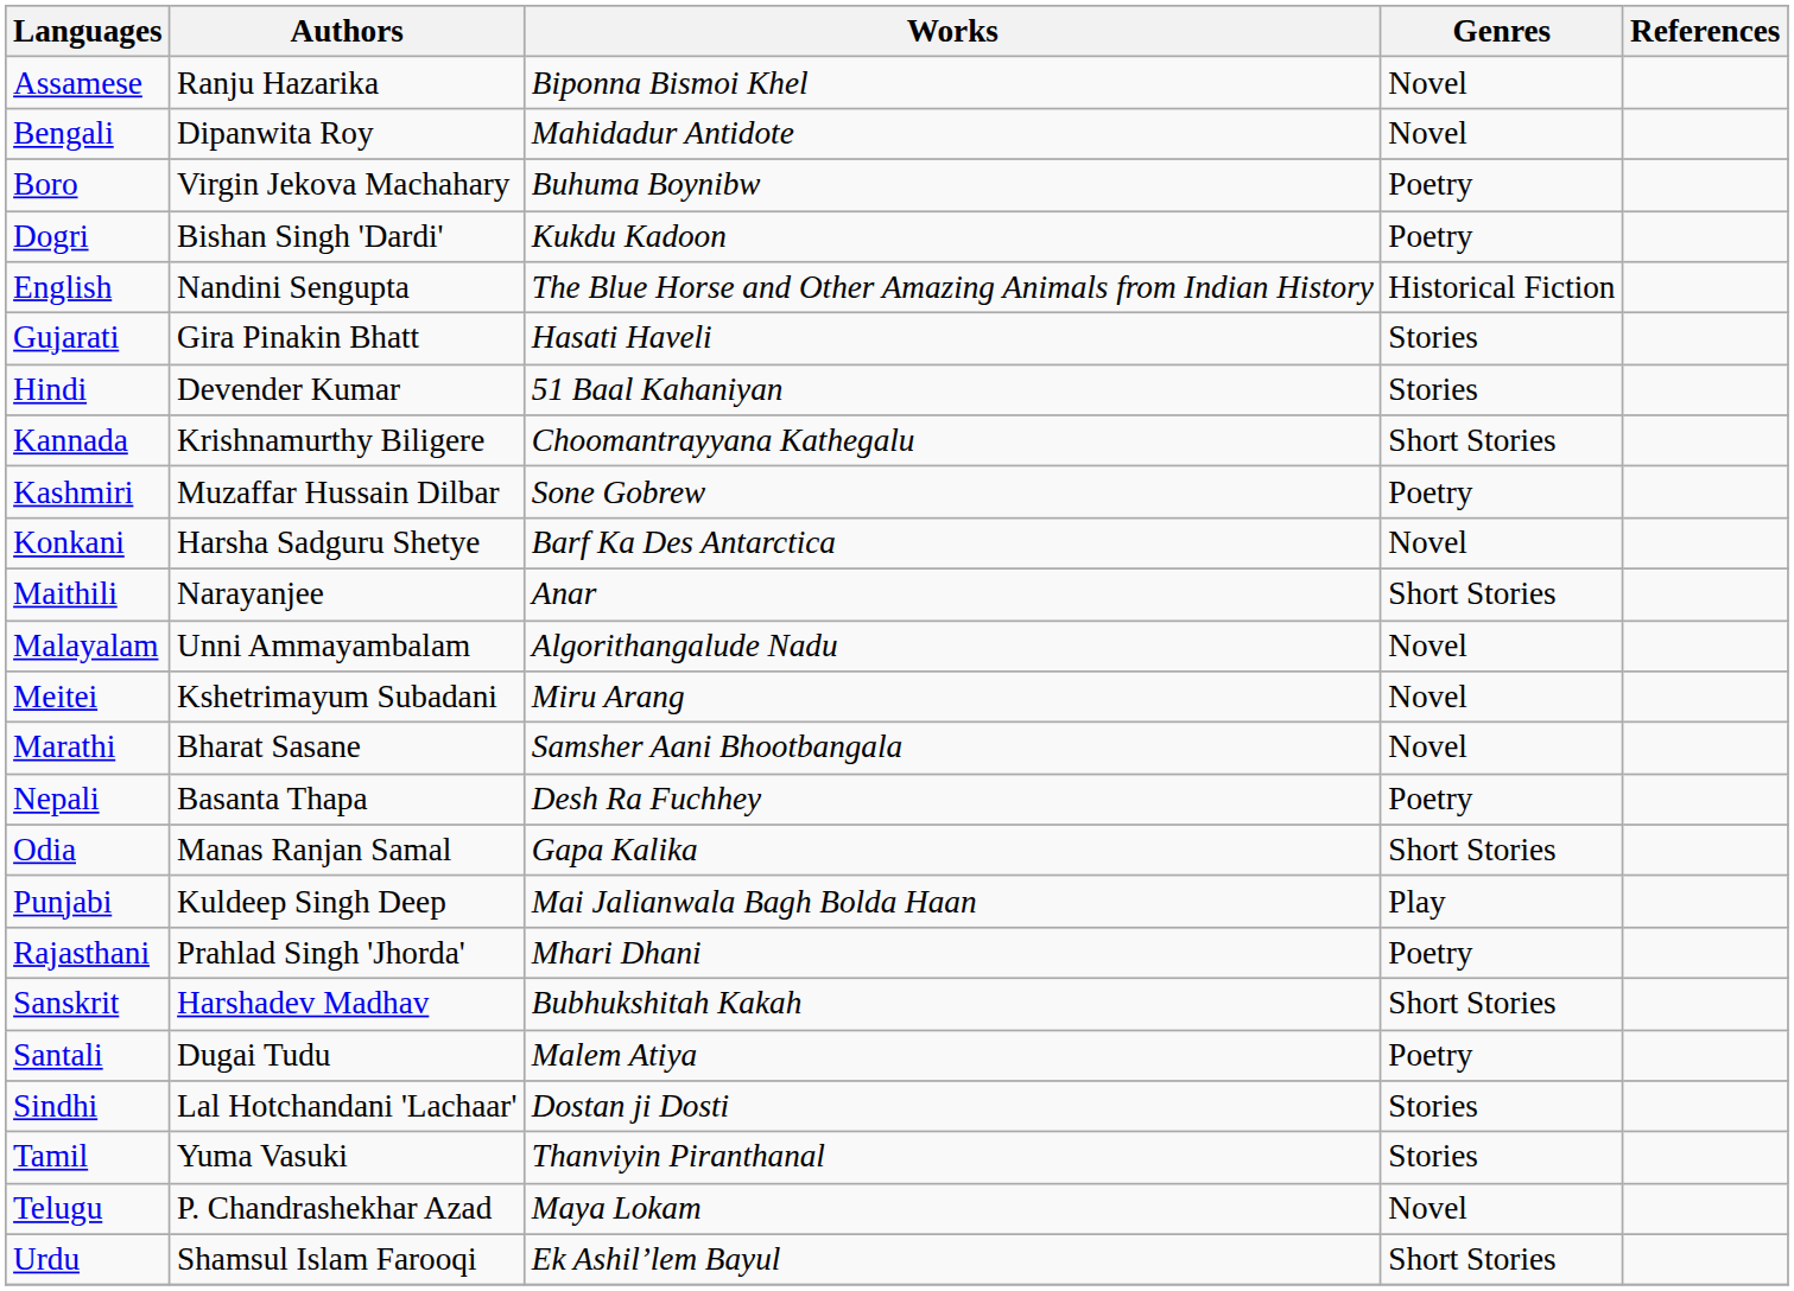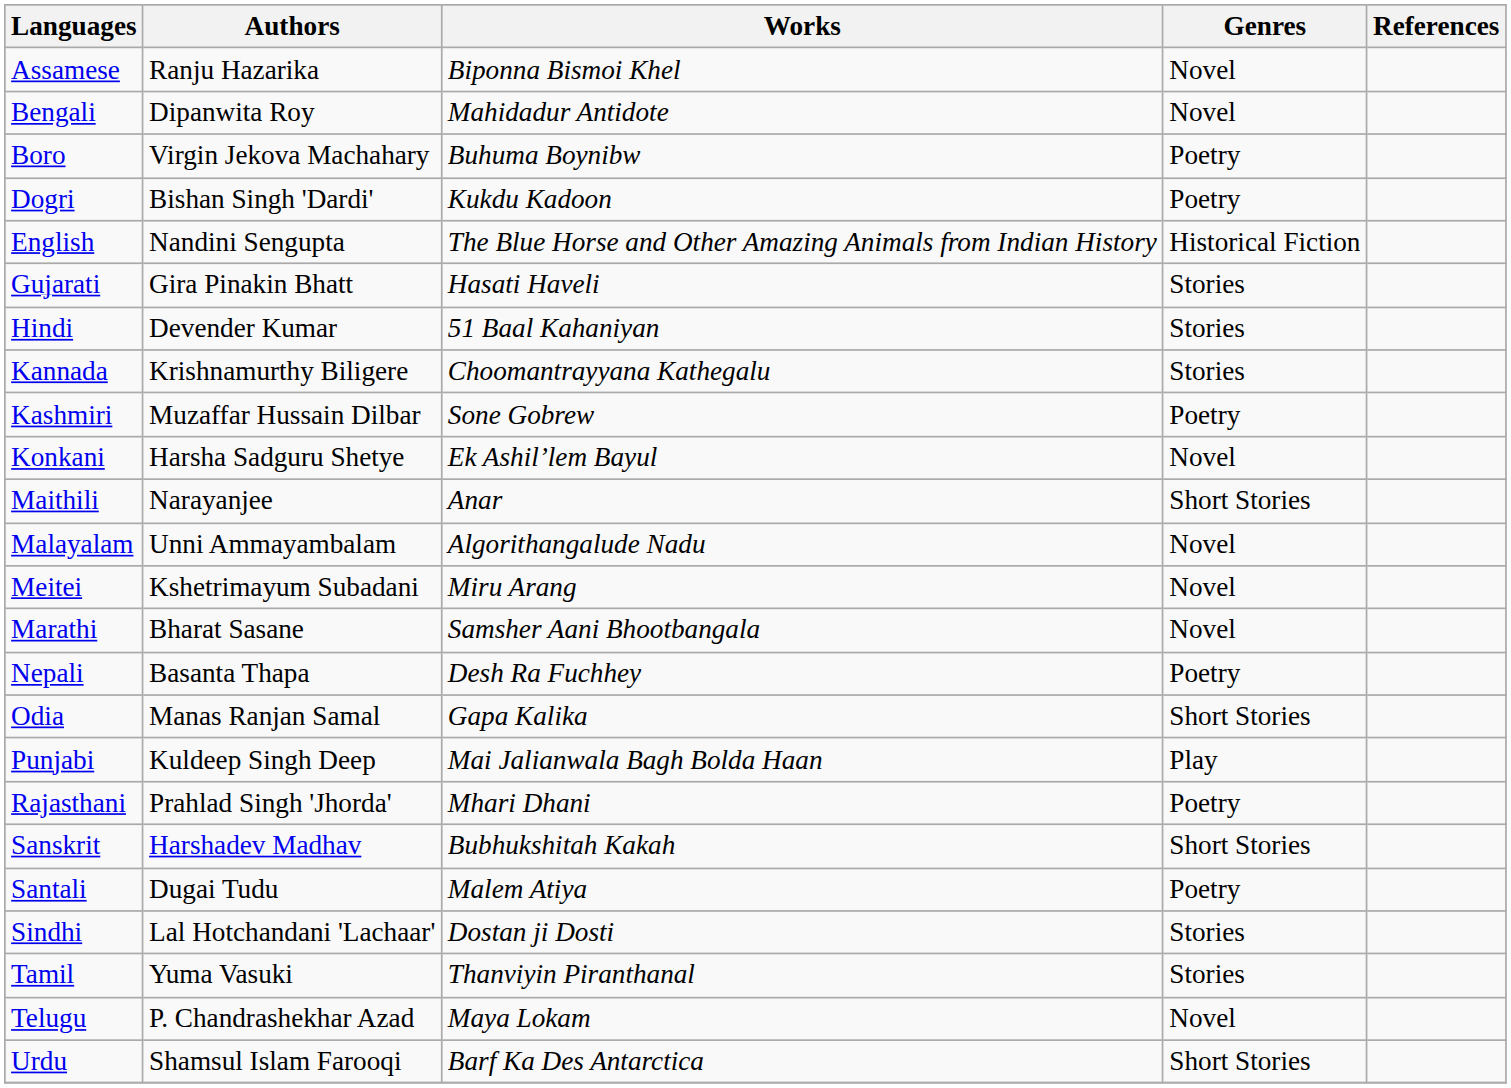Kannada | Genres: Short Stories -> Stories
Konkani | Works: Barf Ka Des Antarctica -> Ek Ashil’lem Bayul
Urdu | Works: Ek Ashil’lem Bayul -> Barf Ka Des Antarctica
